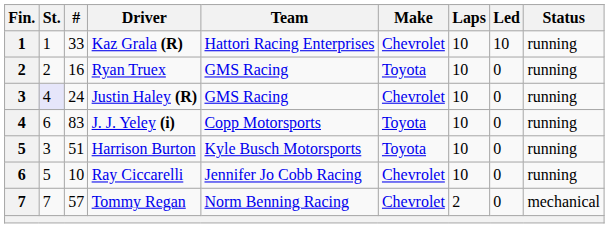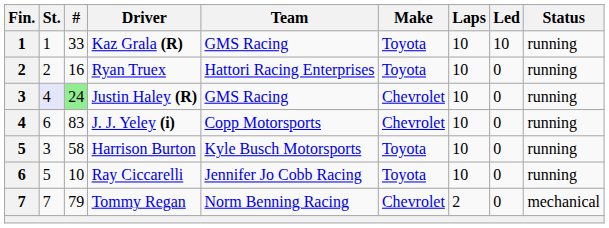Kaz Grala (R) | Team: Hattori Racing Enterprises -> GMS Racing
Kaz Grala (R) | Make: Chevrolet -> Toyota
Ryan Truex | Team: GMS Racing -> Hattori Racing Enterprises
Justin Haley (R) | #: no background -> lightgreen background
J. J. Yeley (i) | Make: Toyota -> Chevrolet
Harrison Burton | #: 51 -> 58
Ray Ciccarelli | Make: Chevrolet -> Toyota
Tommy Regan | #: 57 -> 79
